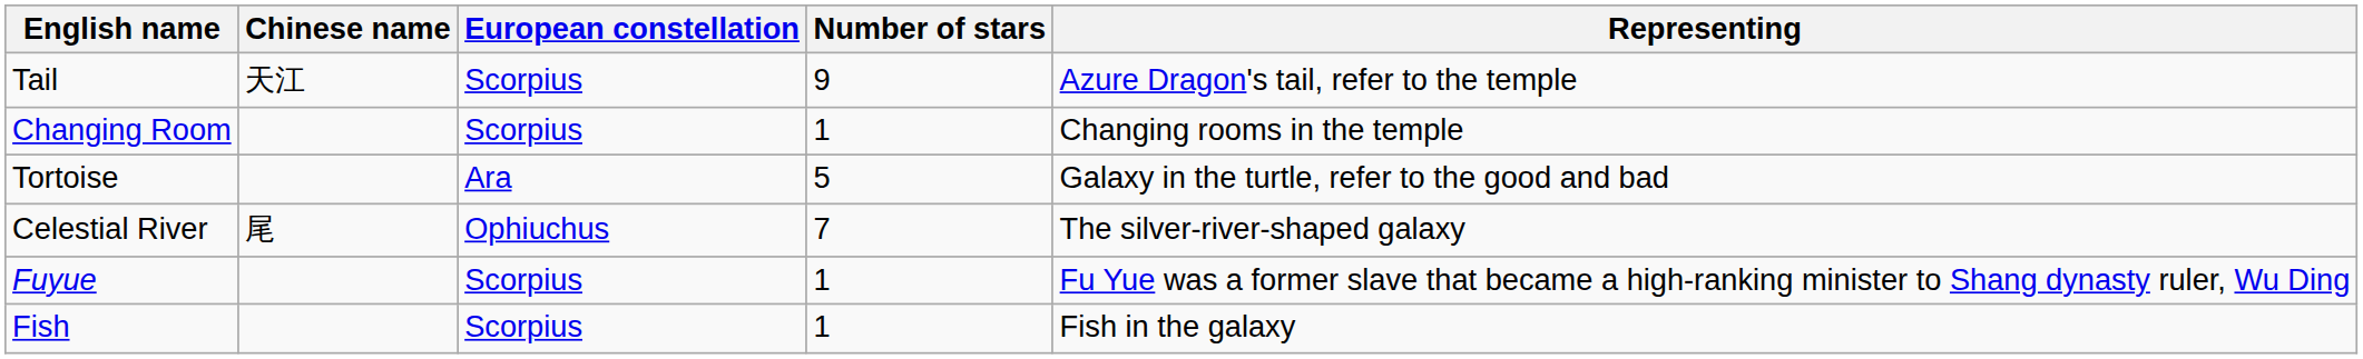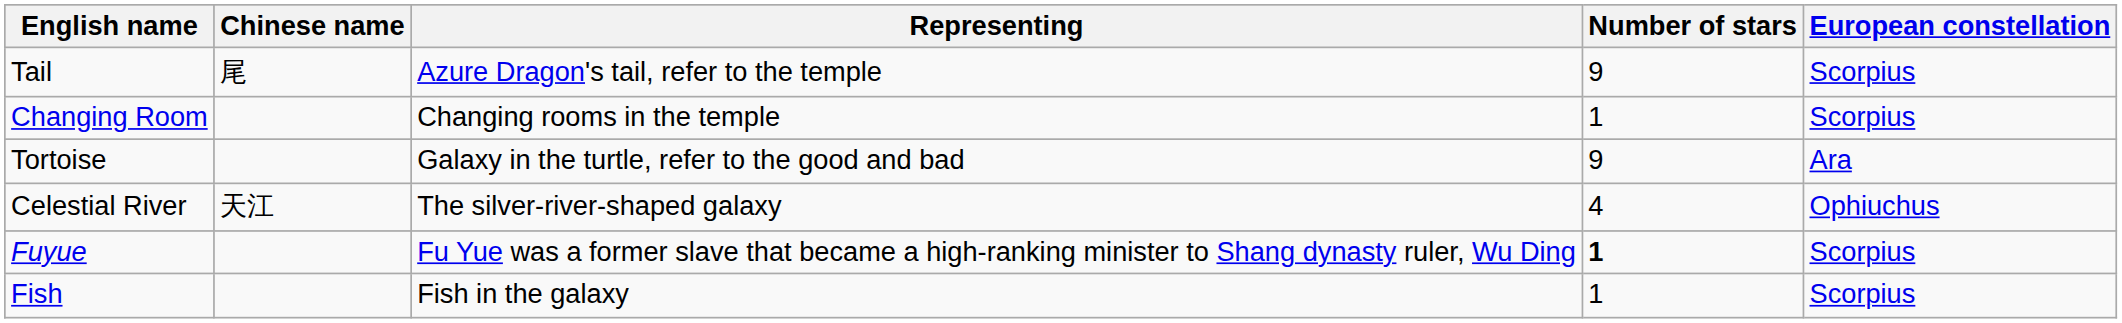columns swapped: European constellation <-> Representing
Tail | Chinese name: 天江 -> 尾
Tortoise | Number of stars: 5 -> 9
Celestial River | Chinese name: 尾 -> 天江
Celestial River | Number of stars: 7 -> 4
Fuyue | Number of stars: normal -> bold
